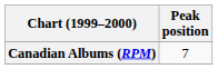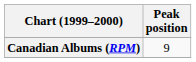Canadian Albums (RPM) | Peak position: 7 -> 9
